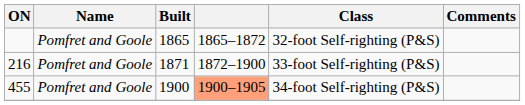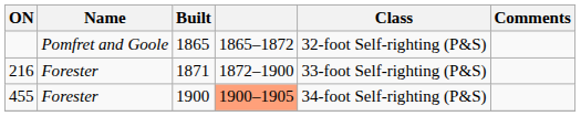216 | Name: Pomfret and Goole -> Forester
455 | Name: Pomfret and Goole -> Forester
